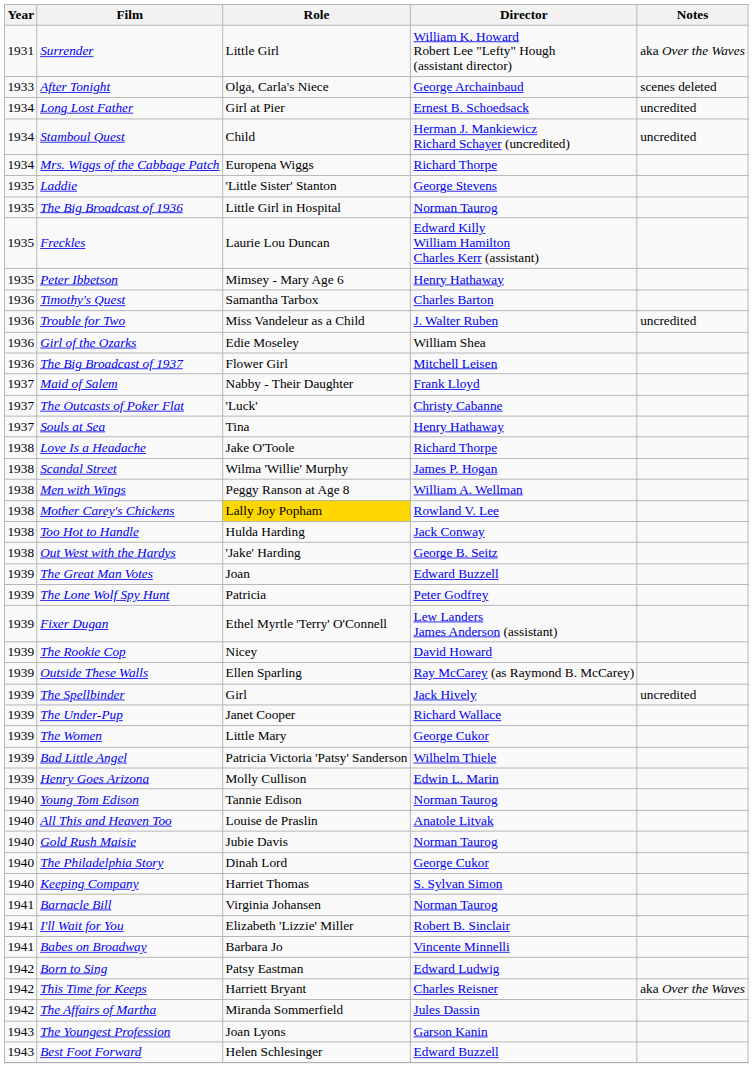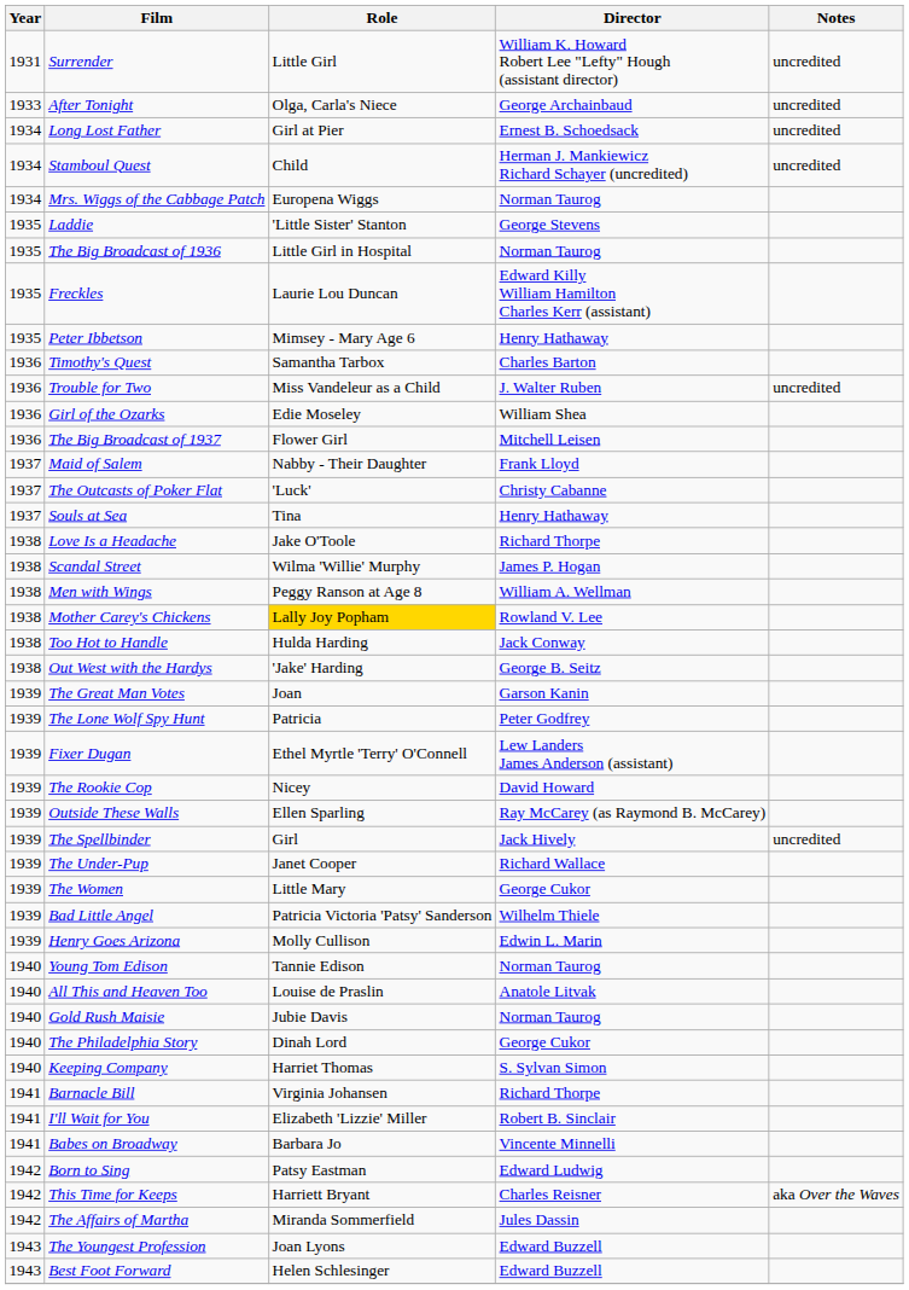Surrender | Notes: aka Over the Waves -> uncredited
After Tonight | Notes: scenes deleted -> uncredited
Mrs. Wiggs of the Cabbage Patch | Director: Richard Thorpe -> Norman Taurog
The Great Man Votes | Director: Edward Buzzell -> Garson Kanin
Barnacle Bill | Director: Norman Taurog -> Richard Thorpe
The Youngest Profession | Director: Garson Kanin -> Edward Buzzell
